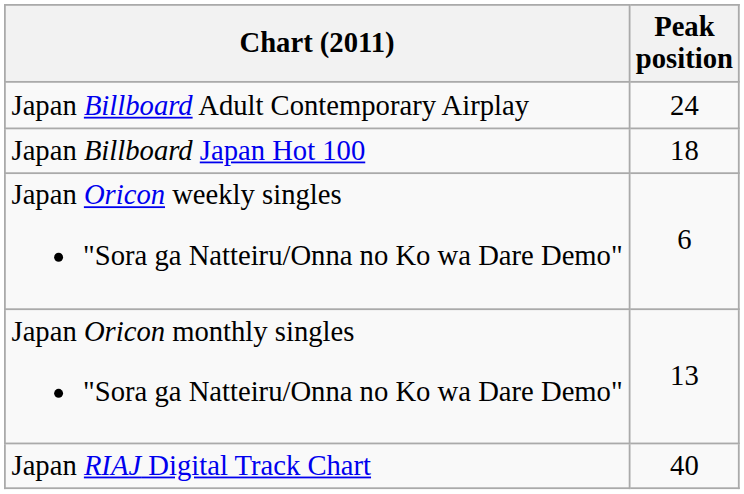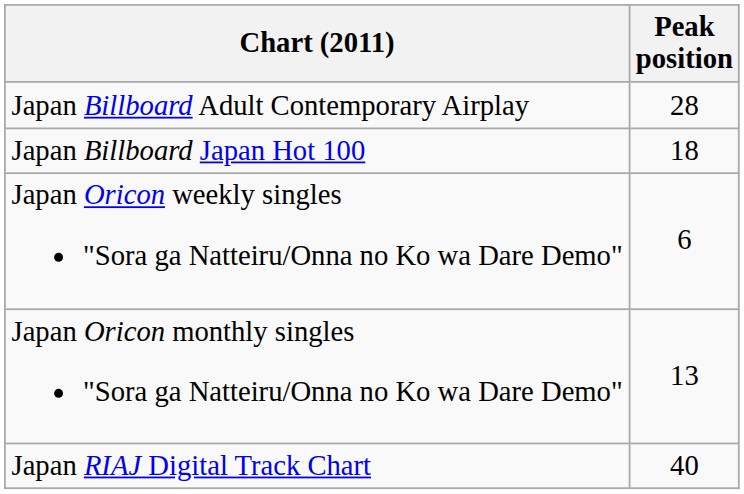Japan Billboard Adult Contemporary Airplay | Peak position: 24 -> 28
